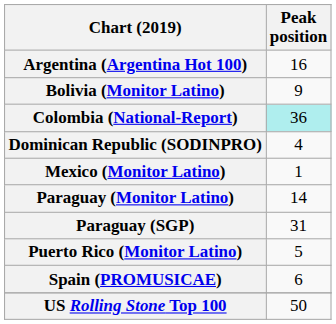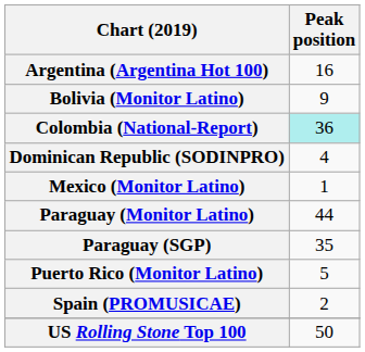Paraguay (Monitor Latino) | Peak position: 14 -> 44
Paraguay (SGP) | Peak position: 31 -> 35
Spain (PROMUSICAE) | Peak position: 6 -> 2
